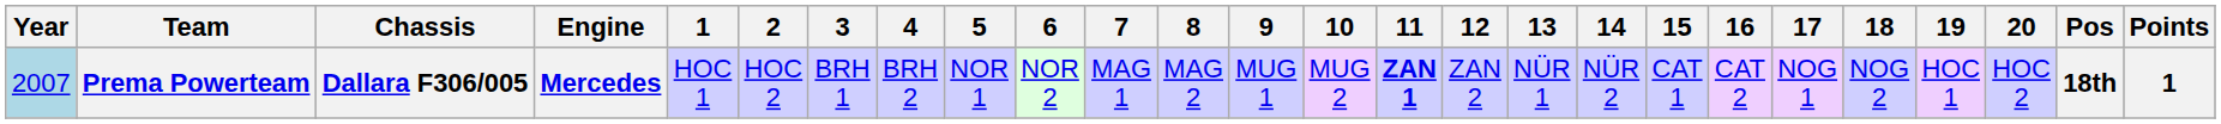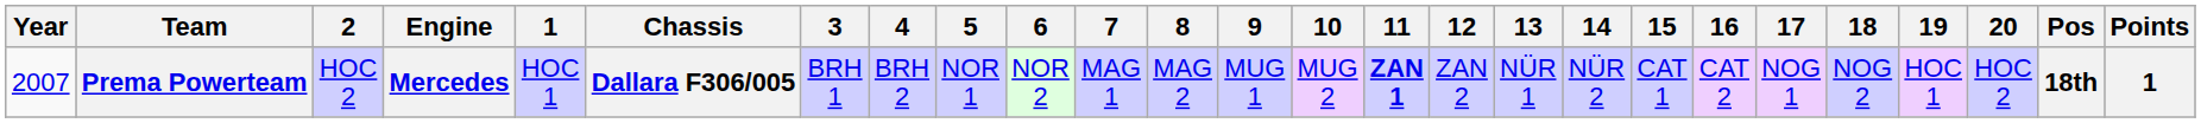columns swapped: Chassis <-> 2
Prema Powerteam | Year: lightblue background -> no background
